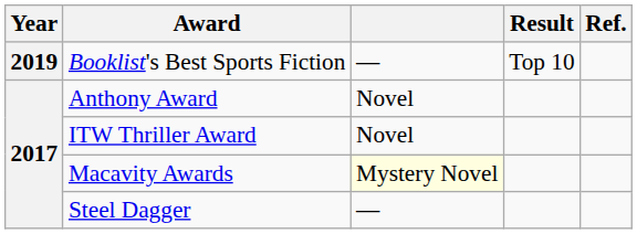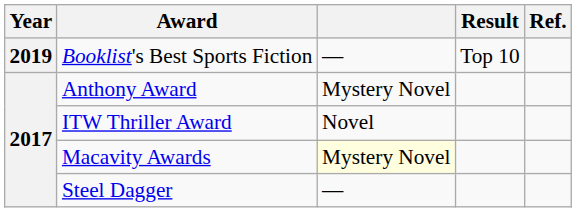Anthony Award | column 3: Novel -> Mystery Novel
